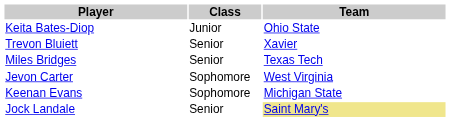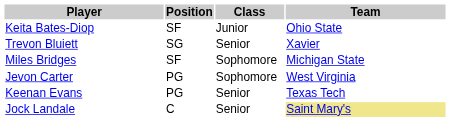+ column: Position | SF | SG | SF | PG | PG | C
Miles Bridges | Class: Senior -> Sophomore
Miles Bridges | Team: Texas Tech -> Michigan State
Keenan Evans | Class: Sophomore -> Senior
Keenan Evans | Team: Michigan State -> Texas Tech
